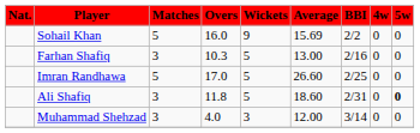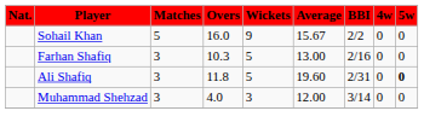Sohail Khan | Average: 15.69 -> 15.67
- row: Imran Randhawa | 5 | 17.0 | 5 | 26.60 | 2/25 | 0 | 0
Ali Shafiq | Average: 18.60 -> 19.60
